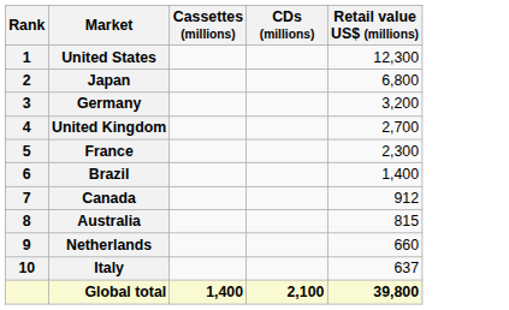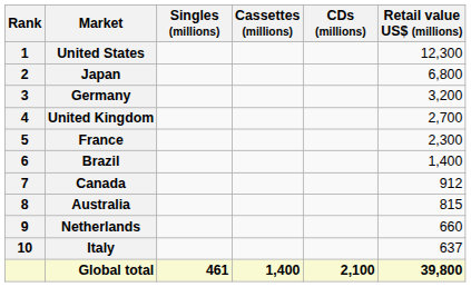+ column: Singles (millions) | 461
